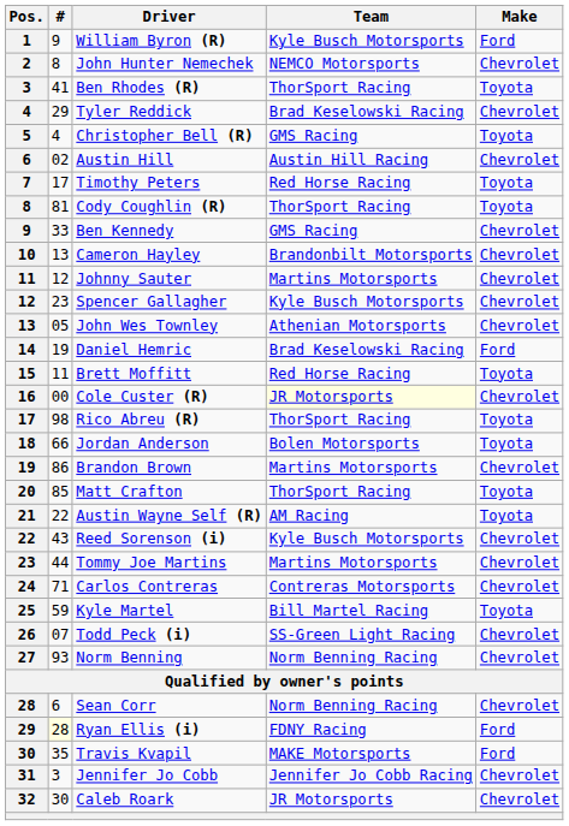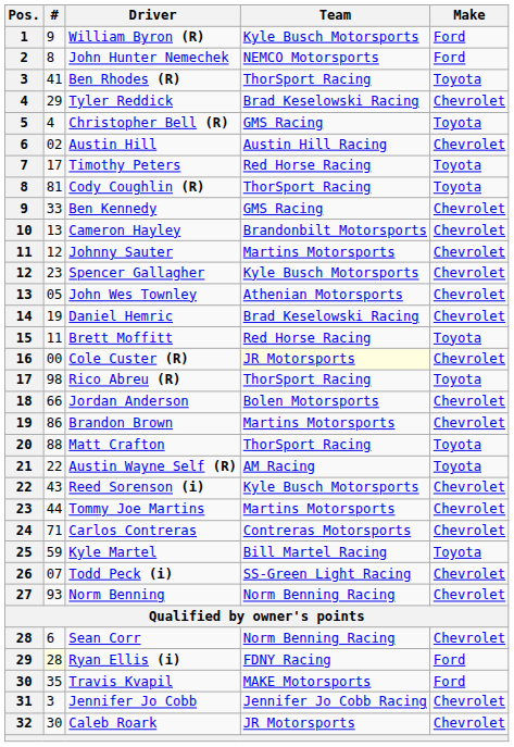John Hunter Nemechek | Make: Chevrolet -> Ford
Daniel Hemric | Make: Ford -> Chevrolet
Jordan Anderson | Make: Toyota -> Chevrolet
Matt Crafton | #: 85 -> 88
